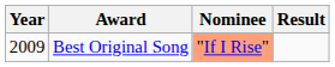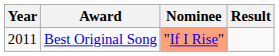Best Original Song | Year: 2009 -> 2011
